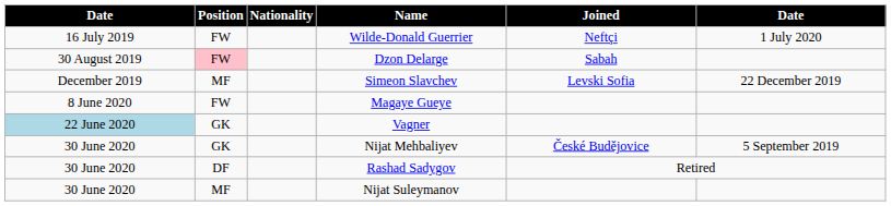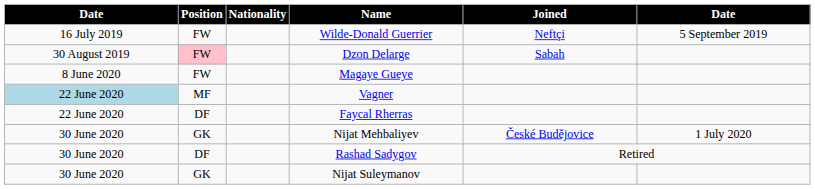Wilde-Donald Guerrier | column 6: 1 July 2020 -> 5 September 2019
- row: December 2019 | MF | Simeon Slavchev | Levski Sofia | 22 December 2019
Vagner | Position: GK -> MF
+ row: 22 June 2020 | DF | Faycal Rherras
Nijat Mehbaliyev | column 6: 5 September 2019 -> 1 July 2020
Nijat Suleymanov | Position: MF -> GK
